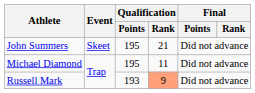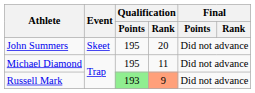John Summers | Qualification / Rank: 21 -> 20
Russell Mark | Qualification / Points: no background -> lightgreen background
